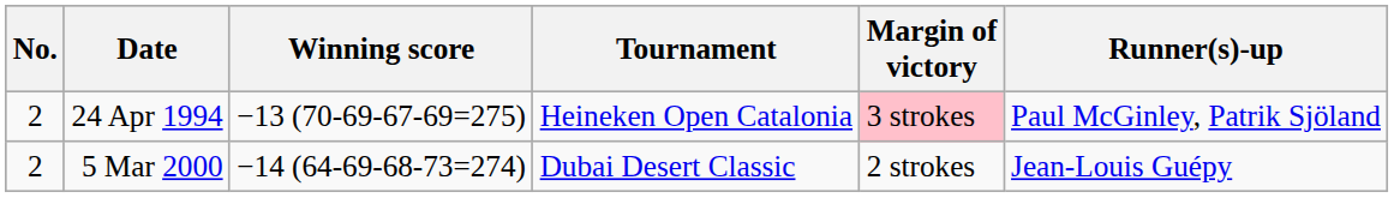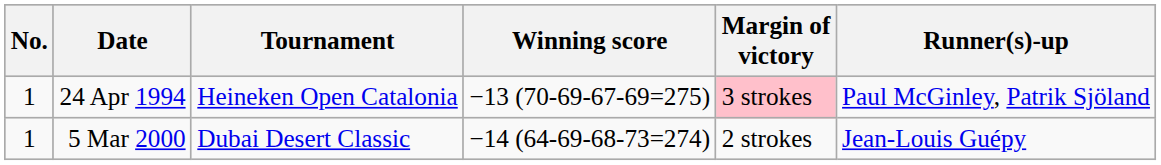columns swapped: Tournament <-> Winning score
24 Apr 1994 | No.: 2 -> 1
5 Mar 2000 | No.: 2 -> 1
